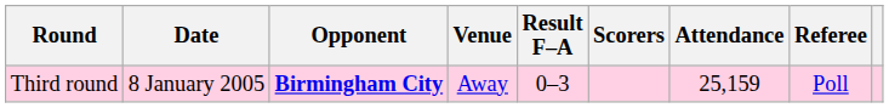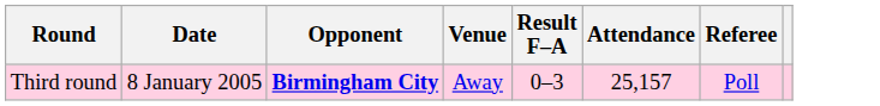- column: Scorers
Third round | Attendance: 25,159 -> 25,157
